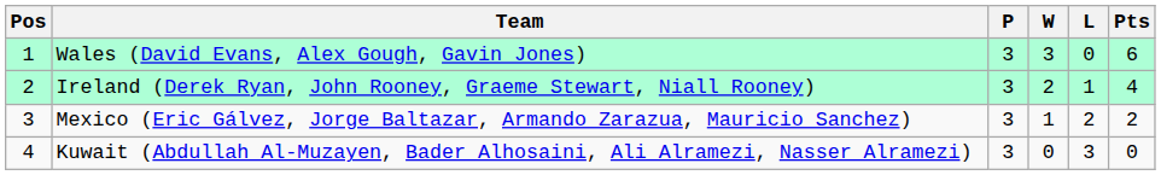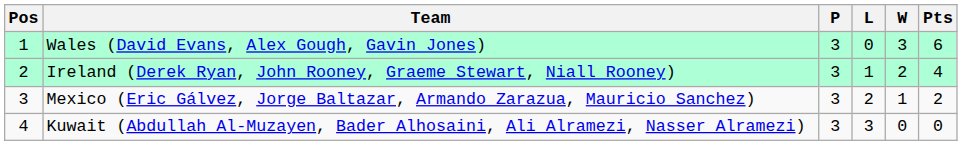columns swapped: W <-> L
